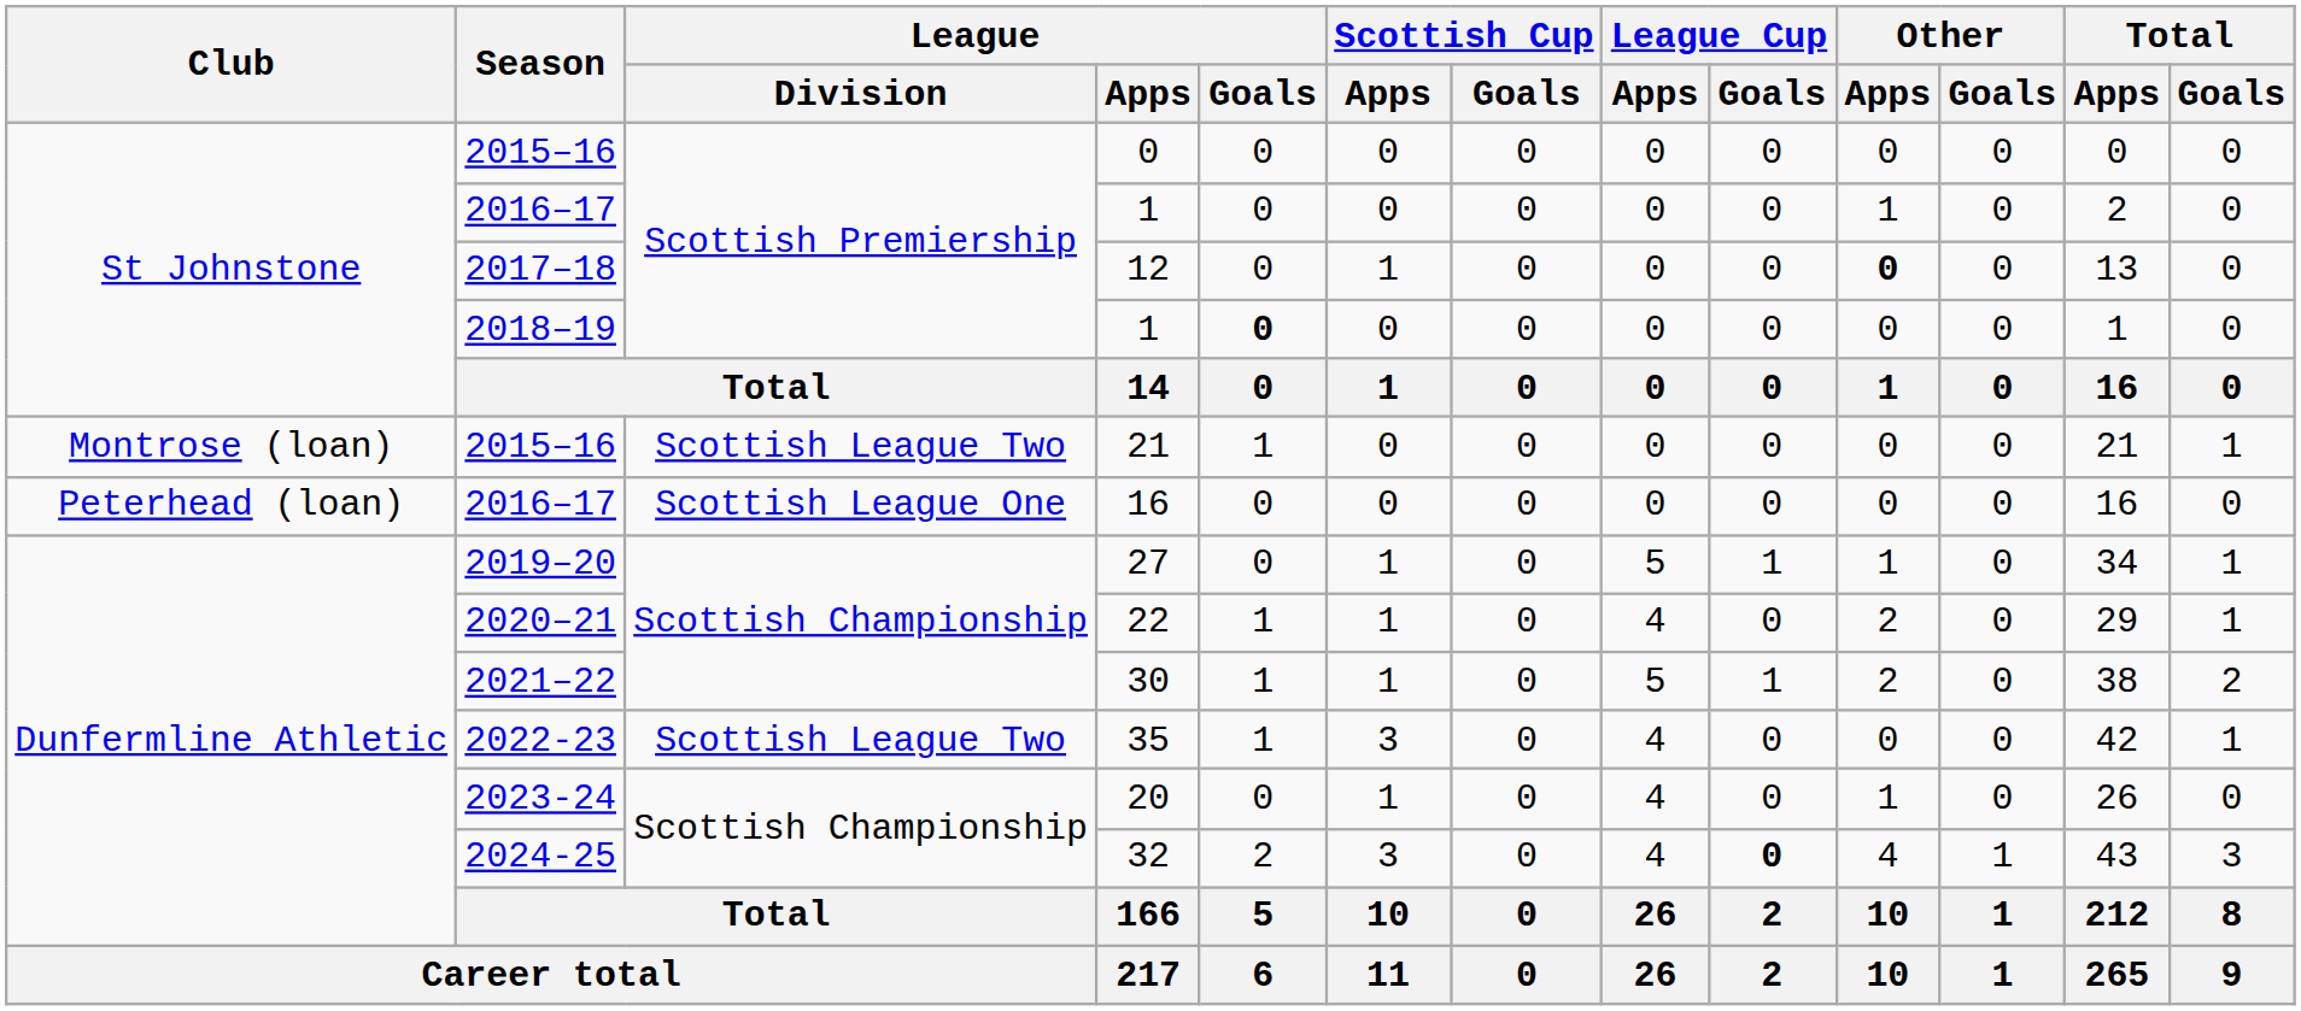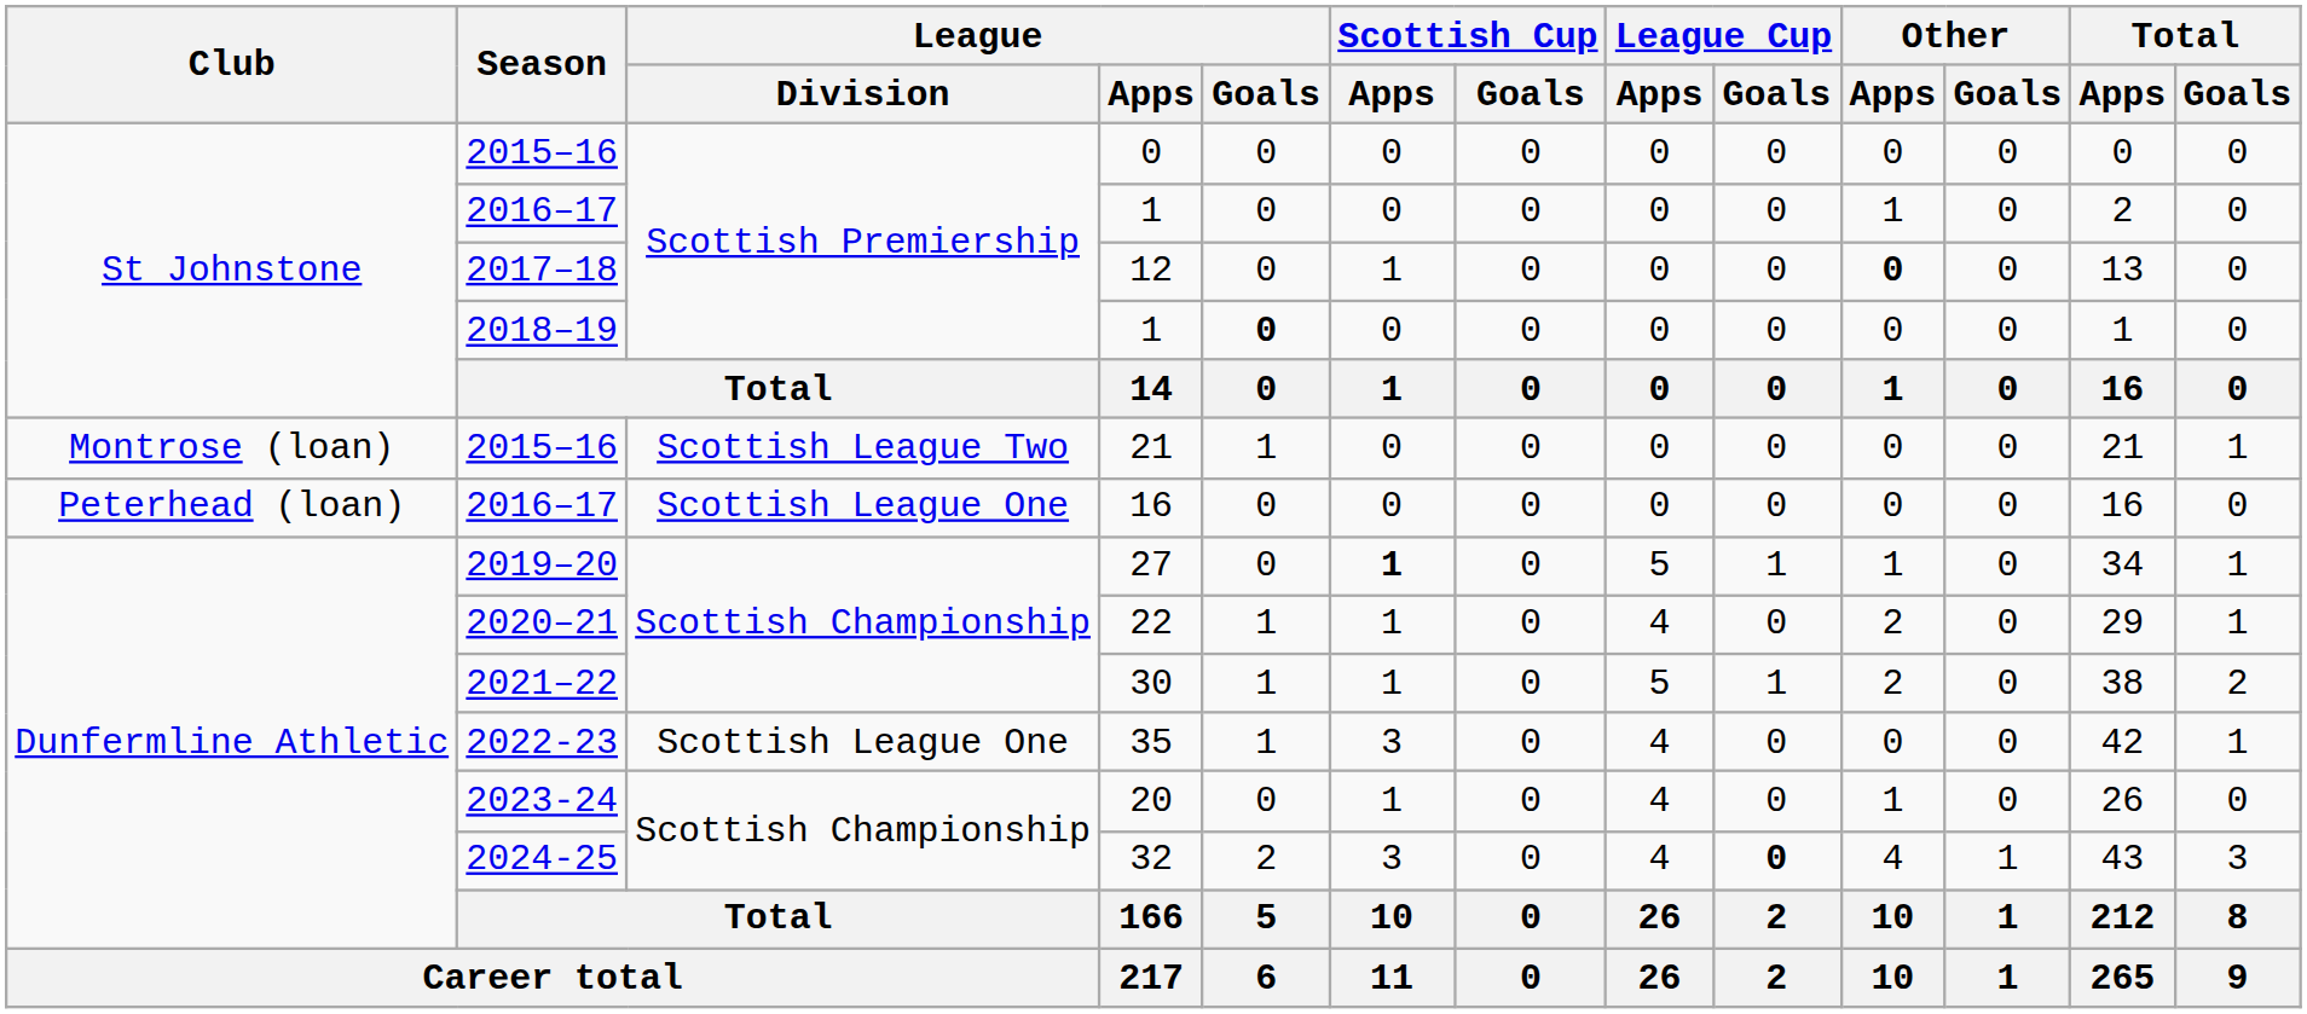27 | Scottish Cup / Apps: normal -> bold
35 | League / Division: Scottish League Two -> Scottish League One
